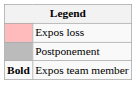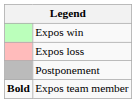+ row: Expos win
